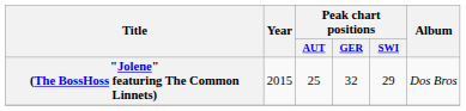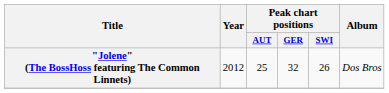"Jolene" (The BossHoss featuring The Common Linnets) | Year: 2015 -> 2012
"Jolene" (The BossHoss featuring The Common Linnets) | Peak chart positions / SWI: 29 -> 26
